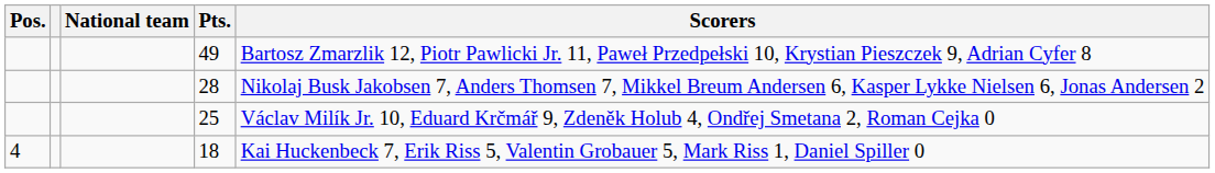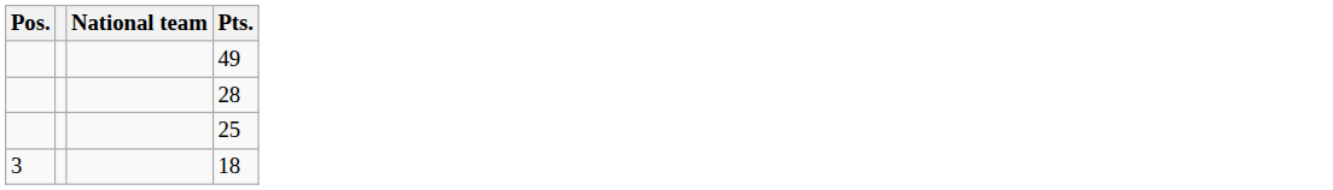- column: Scorers | Bartosz Zmarzlik 12, Piotr Pawlicki Jr. 11, Paweł Przedpełski 10, Krystian Pieszczek 9, Adrian Cyfer 8 | Nikolaj Busk Jakobsen 7, Anders Thomsen 7, Mikkel Breum Andersen 6, Kasper Lykke Nielsen 6, Jonas Andersen 2 | Václav Milík Jr. 10, Eduard Krčmář 9, Zdeněk Holub 4, Ondřej Smetana 2, Roman Cejka 0 | Kai Huckenbeck 7, Erik Riss 5, Valentin Grobauer 5, Mark Riss 1, Daniel Spiller 0
18 | Pos.: 4 -> 3
